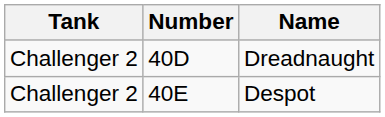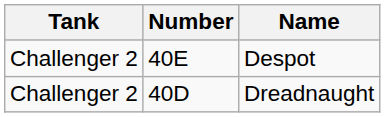rows swapped: Dreadnaught <-> Despot
